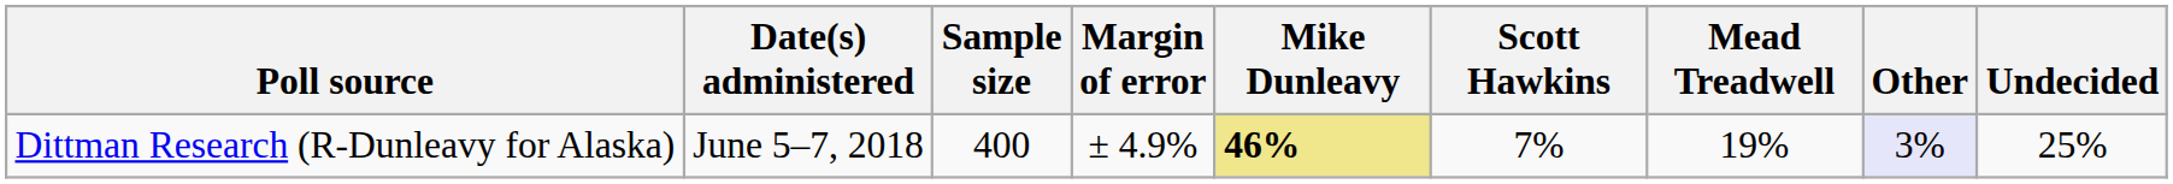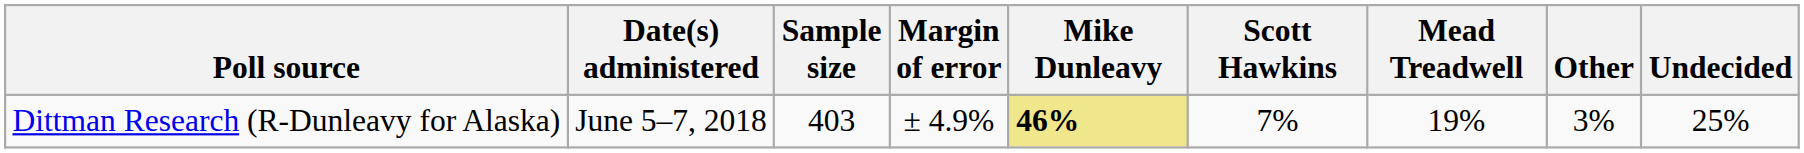Dittman Research (R-Dunleavy for Alaska) | Sample size: 400 -> 403
Dittman Research (R-Dunleavy for Alaska) | Other: lavender background -> no background
